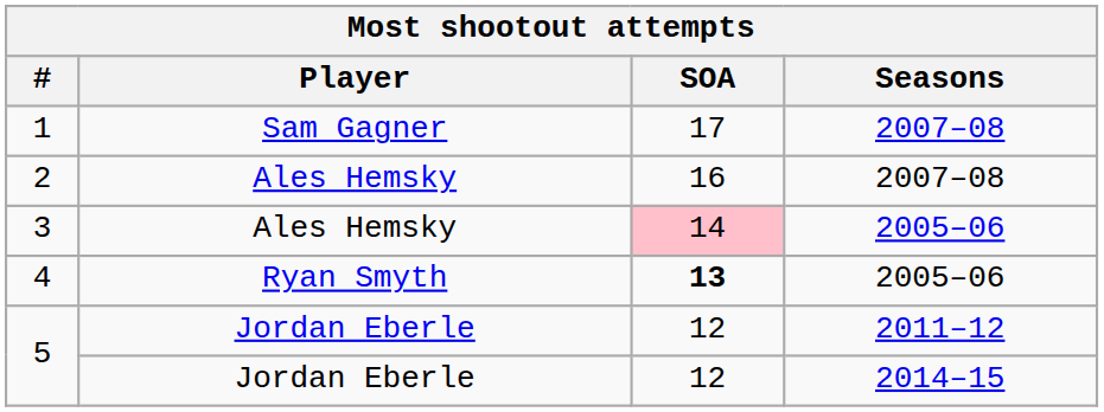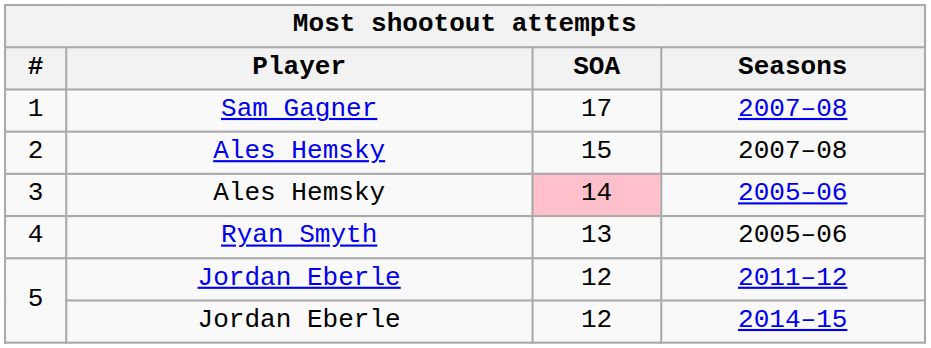2 | SOA: 16 -> 15
4 | SOA: bold -> normal
